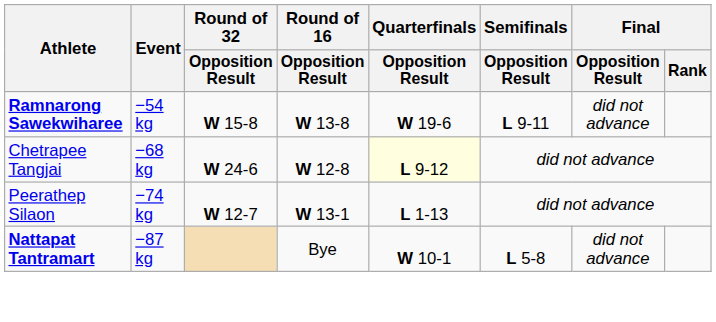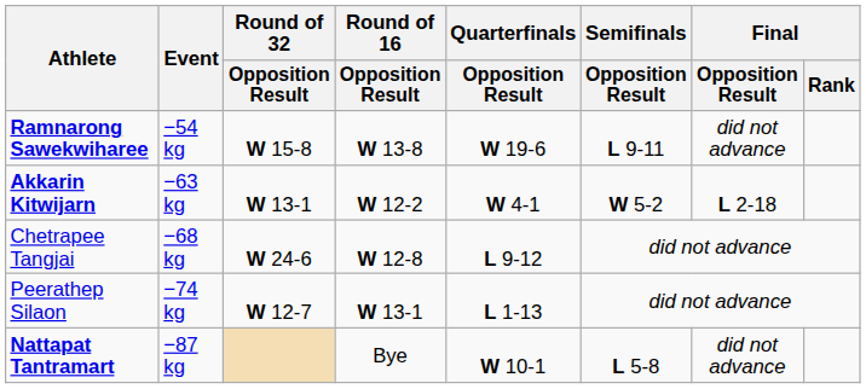+ row: Akkarin Kitwijarn | −63 kg | W 13-1 | W 12-2 | W 4-1 | W 5-2 | L 2-18
Chetrapee Tangjai | Quarterfinals / Opposition Result: lightyellow background -> no background
